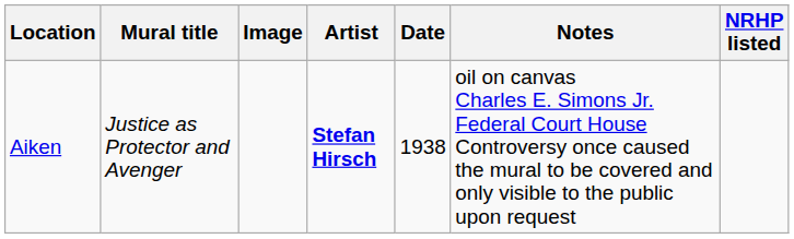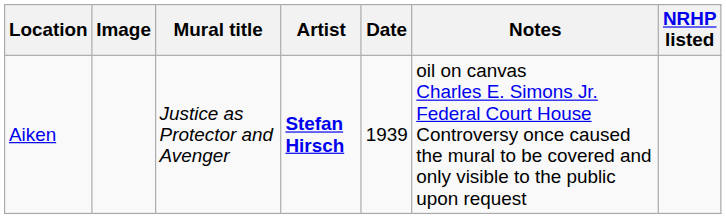columns swapped: Mural title <-> Image
Aiken | Date: 1938 -> 1939
